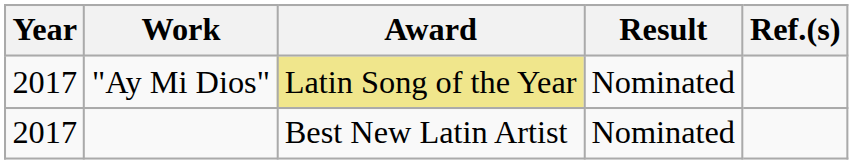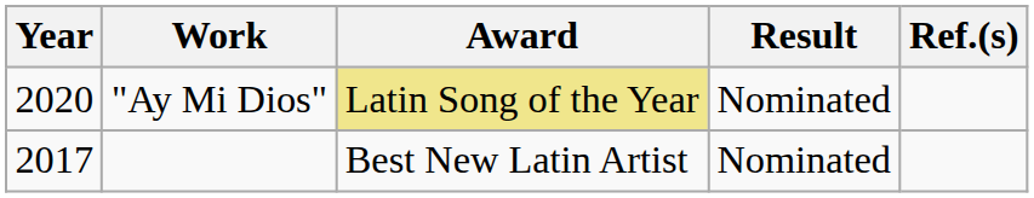"Ay Mi Dios" | Year: 2017 -> 2020
